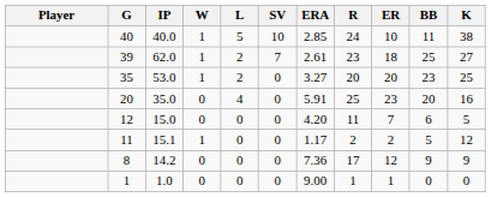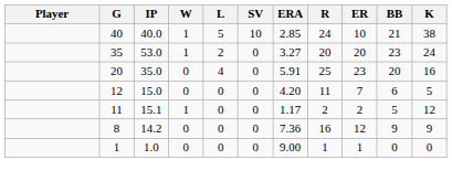40 | BB: 11 -> 21
- row: 39 | 62.0 | 1 | 2 | 7 | 2.61 | 23 | 18 | 25 | 27
35 | K: 25 -> 24
8 | R: 17 -> 16
